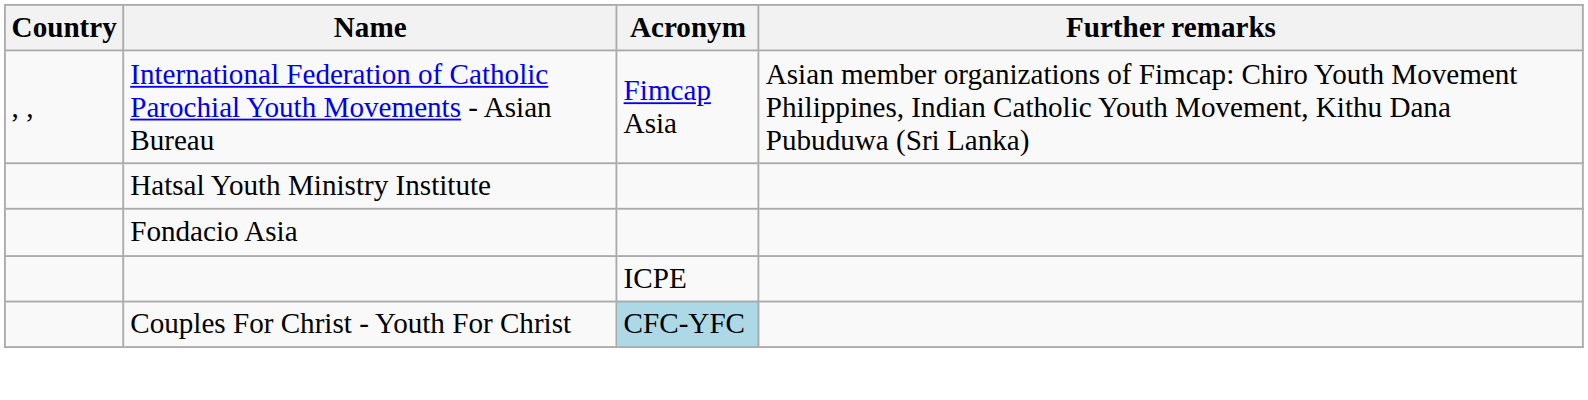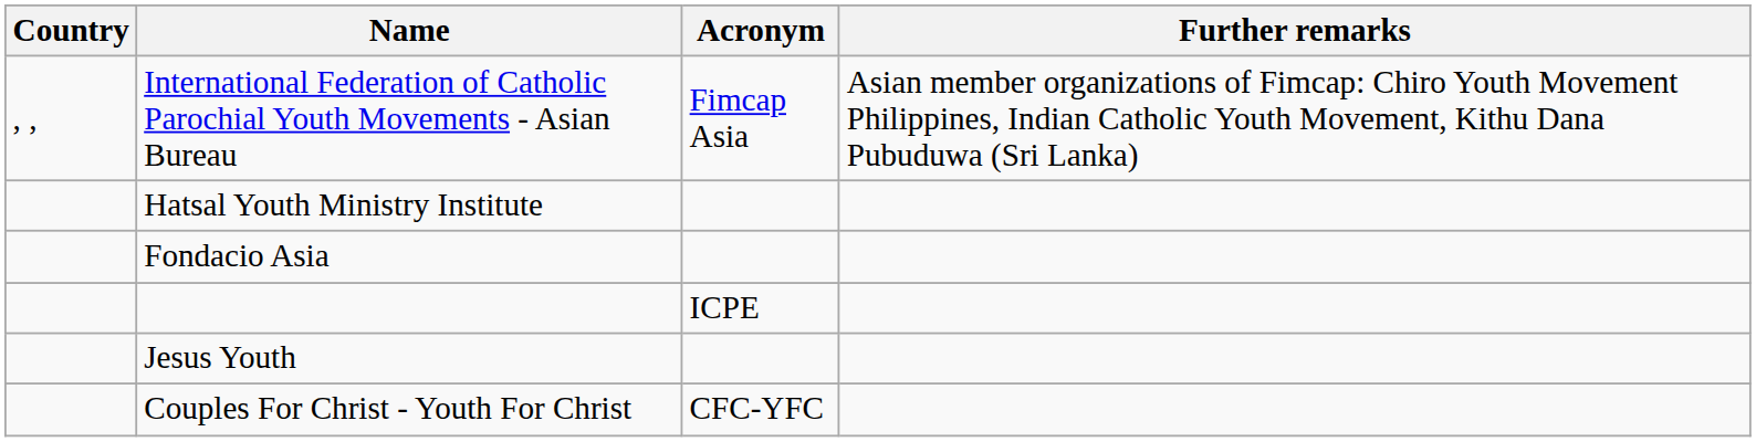+ row: Jesus Youth
Couples For Christ - Youth For Christ | Acronym: lightblue background -> no background
